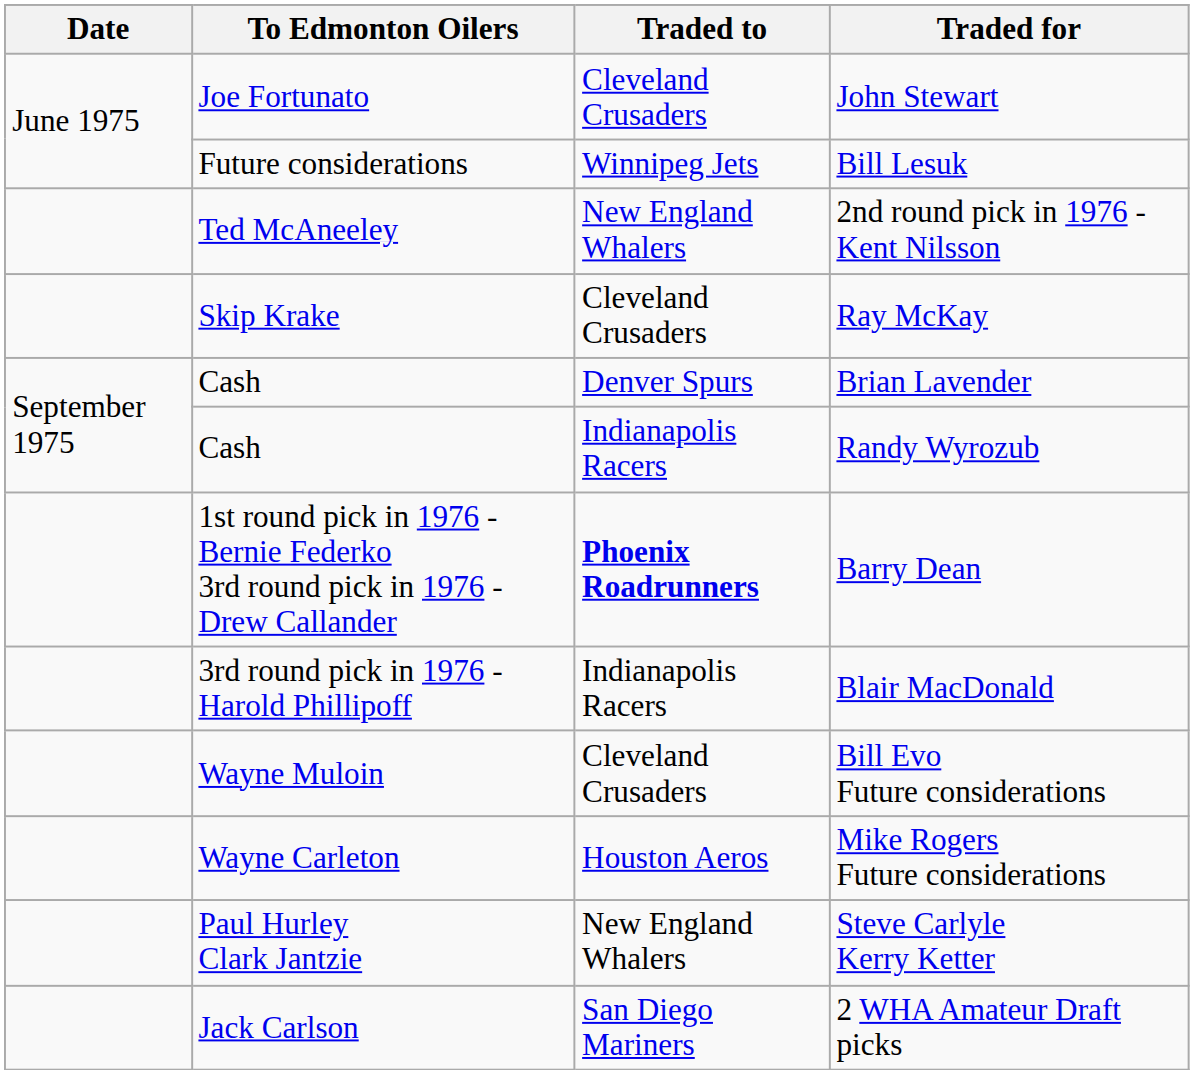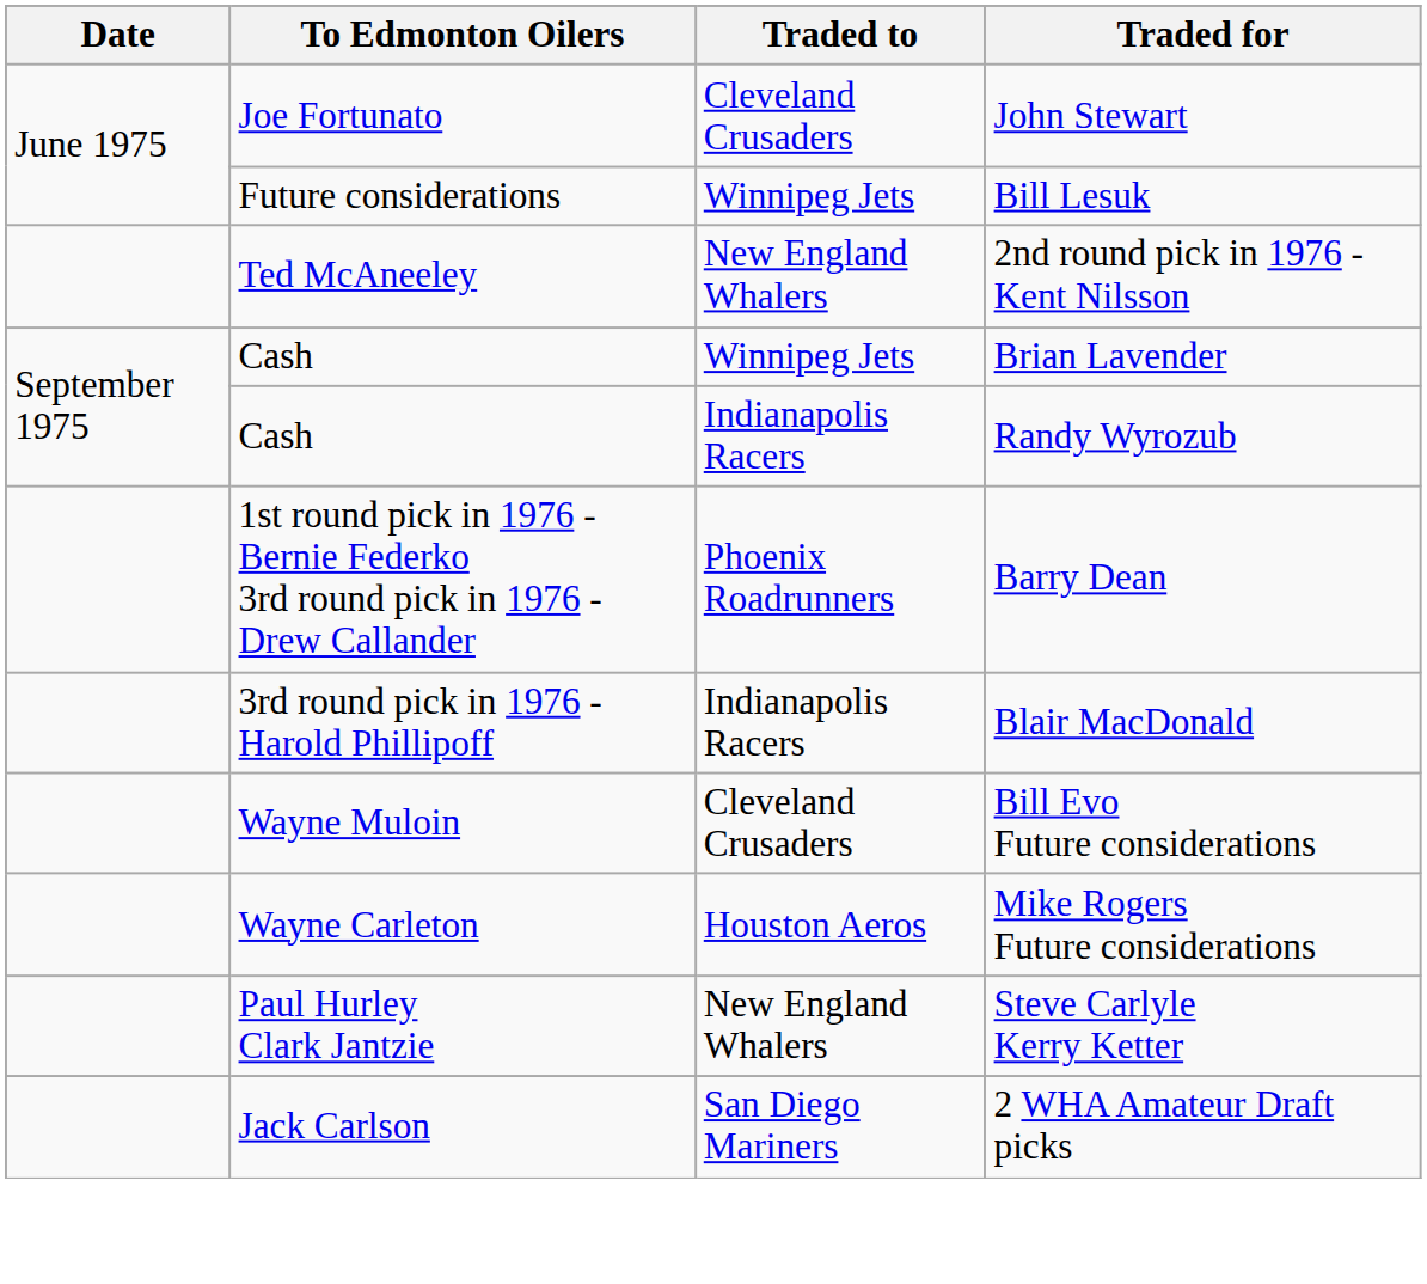- row: Skip Krake | Cleveland Crusaders | Ray McKay
Brian Lavender | Traded to: Denver Spurs -> Winnipeg Jets
Barry Dean | Traded to: bold -> normal
